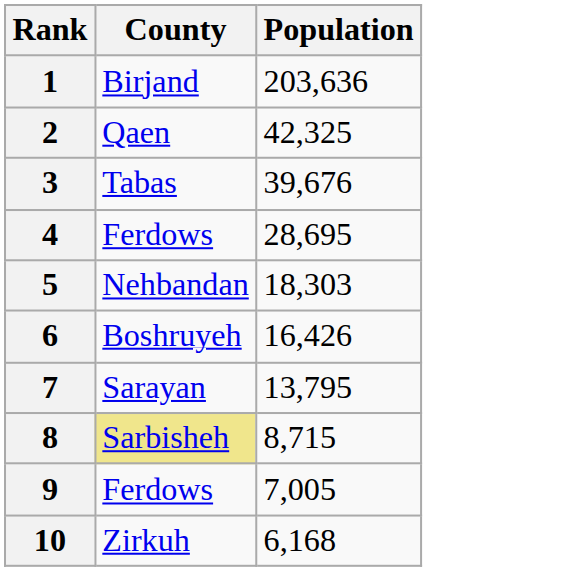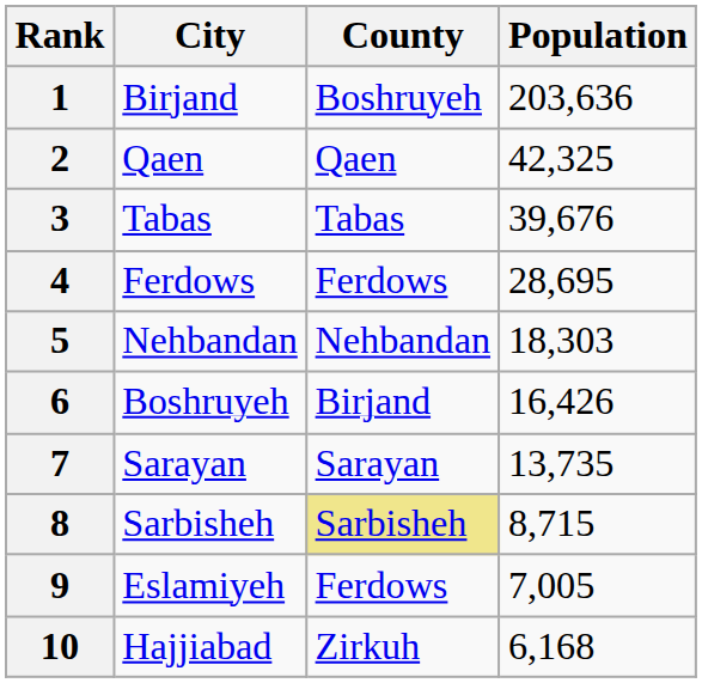+ column: City | Birjand | Qaen | Tabas | Ferdows | Nehbandan | Boshruyeh | Sarayan | Sarbisheh | Eslamiyeh | Hajjiabad
1 | County: Birjand -> Boshruyeh
6 | County: Boshruyeh -> Birjand
7 | Population: 13,795 -> 13,735
